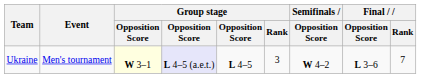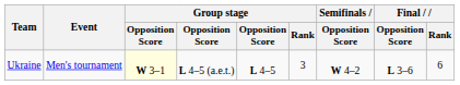Ukraine | column 4: lavender background -> no background
Ukraine | Final / Rank: 7 -> 6
